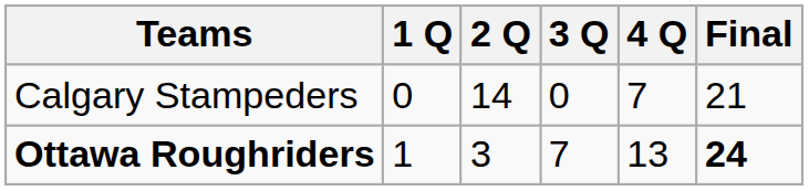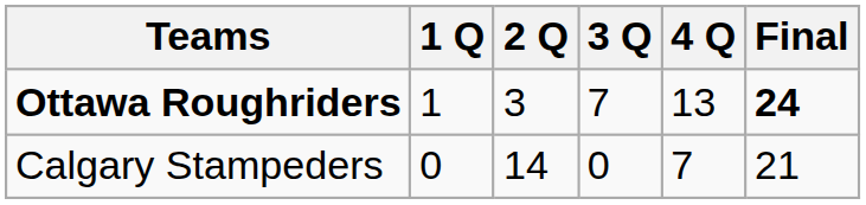rows swapped: Calgary Stampeders <-> Ottawa Roughriders
